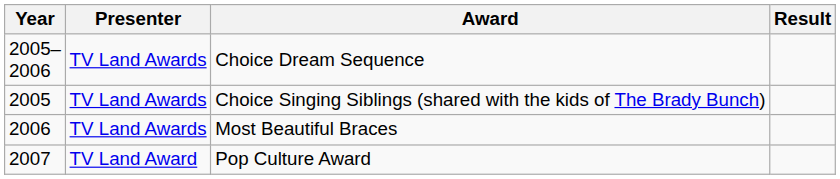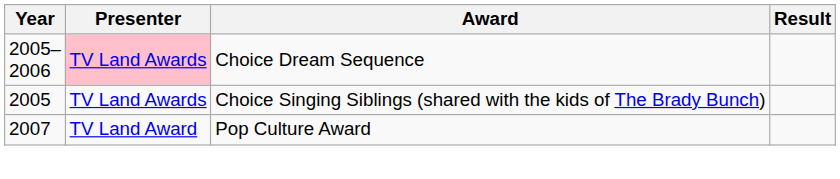Choice Dream Sequence | Presenter: no background -> pink background
- row: 2006 | TV Land Awards | Most Beautiful Braces
